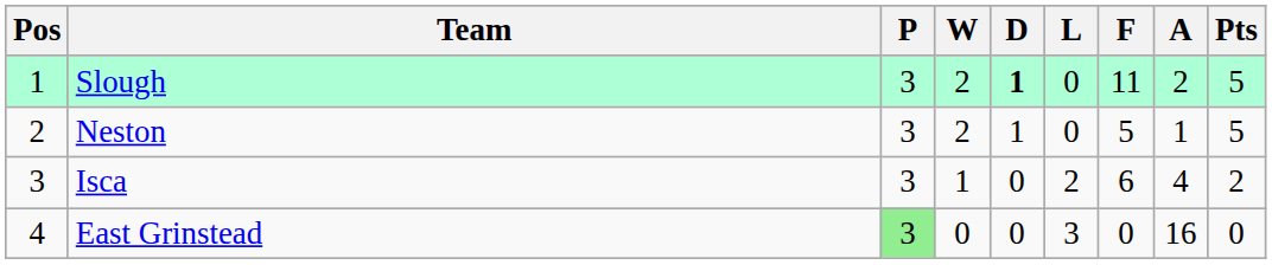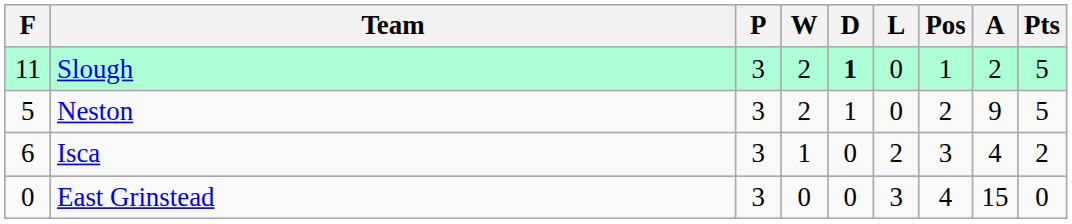columns swapped: Pos <-> F
Neston | A: 1 -> 9
East Grinstead | P: lightgreen background -> no background
East Grinstead | A: 16 -> 15
